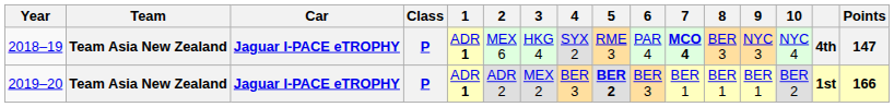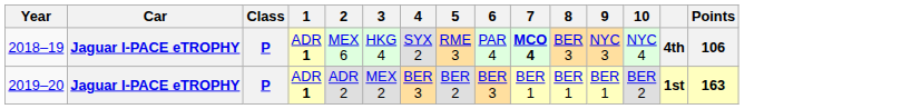- column: Team | Team Asia New Zealand | Team Asia New Zealand
2018–19 | Points: 147 -> 106
2019–20 | 5: bold -> normal
2019–20 | Points: 166 -> 163
